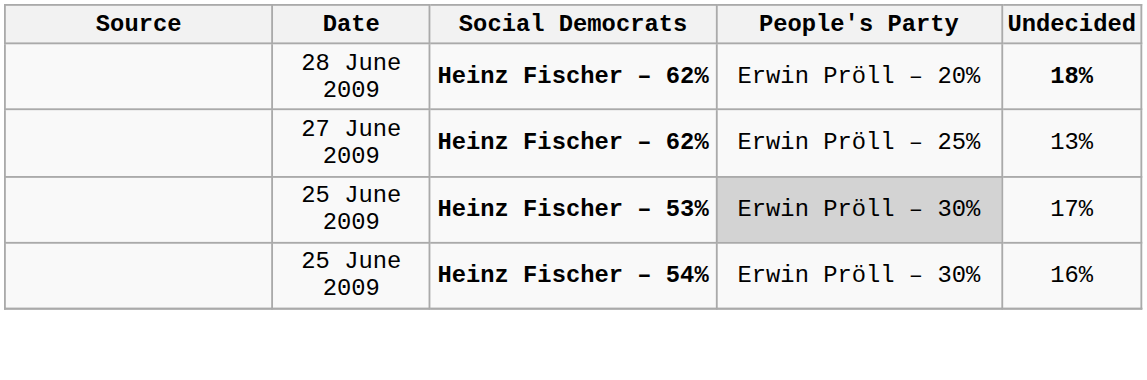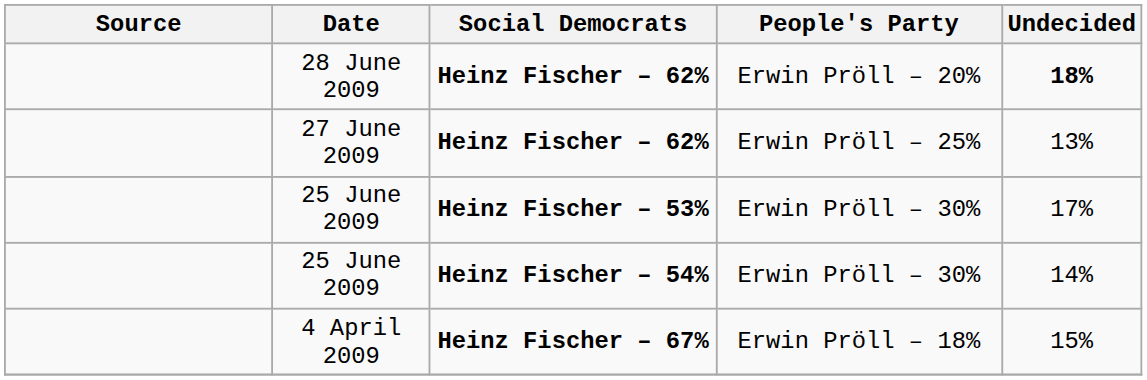25 June 2009 / Heinz Fischer – 53% | People's Party: lightgrey background -> no background
25 June 2009 / Heinz Fischer – 54% | Undecided: 16% -> 14%
+ row: 4 April 2009 | Heinz Fischer – 67% | Erwin Pröll – 18% | 15%
